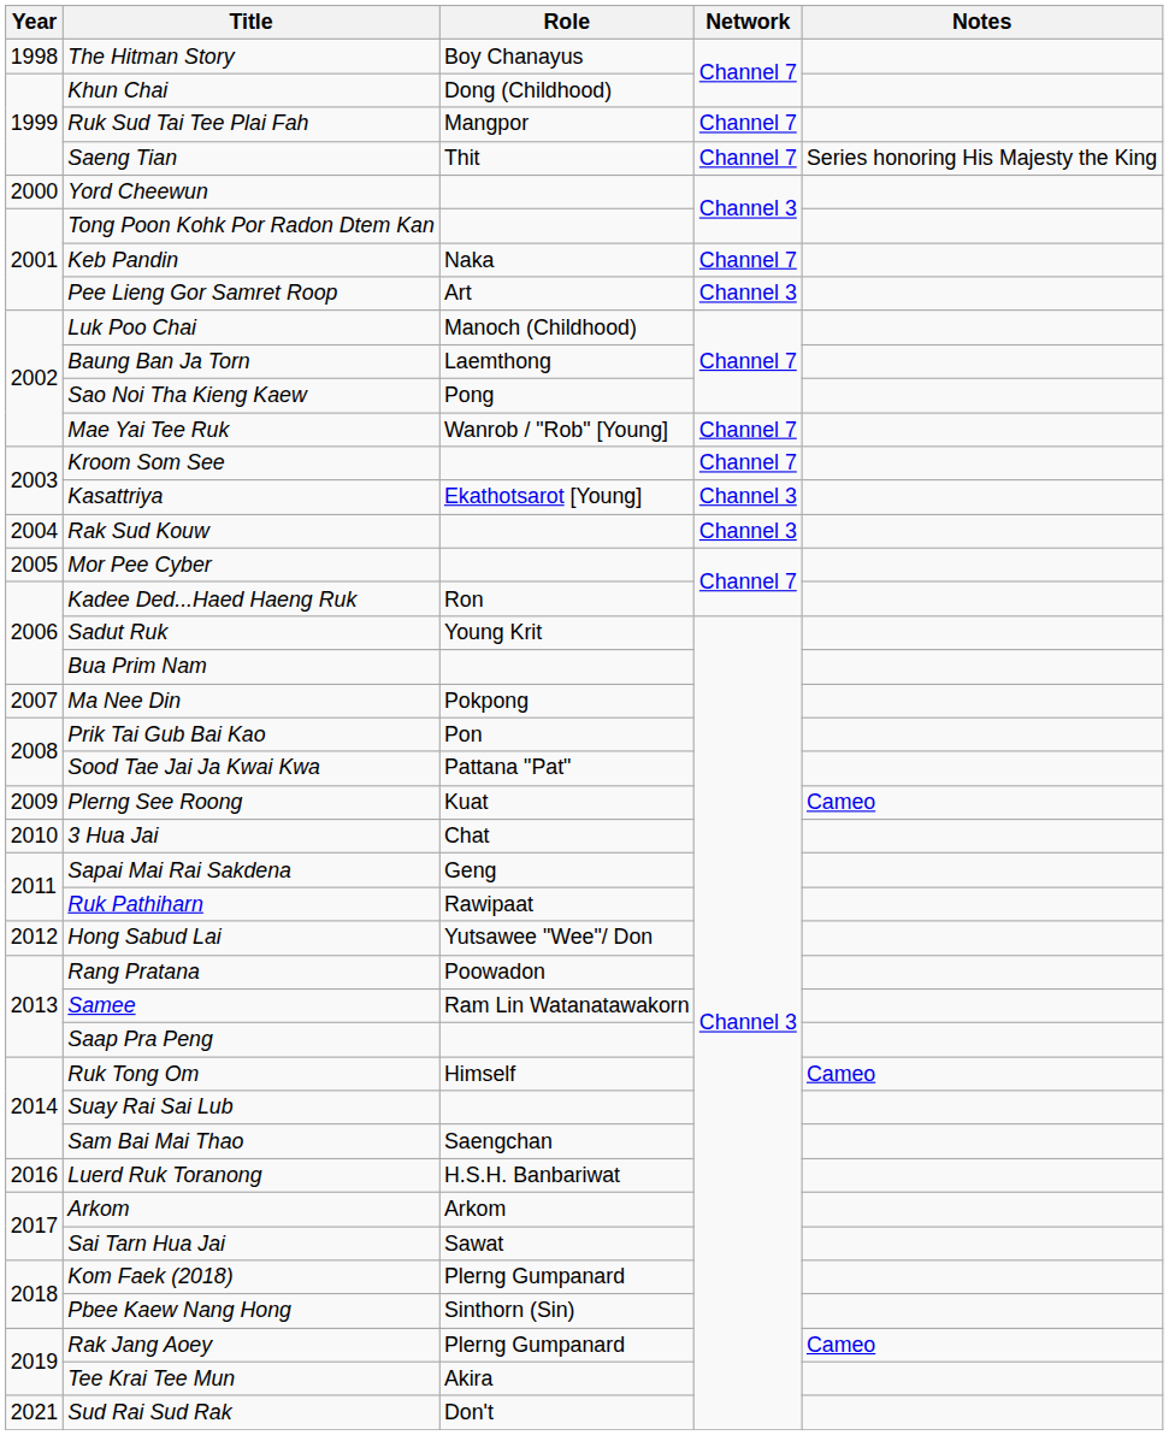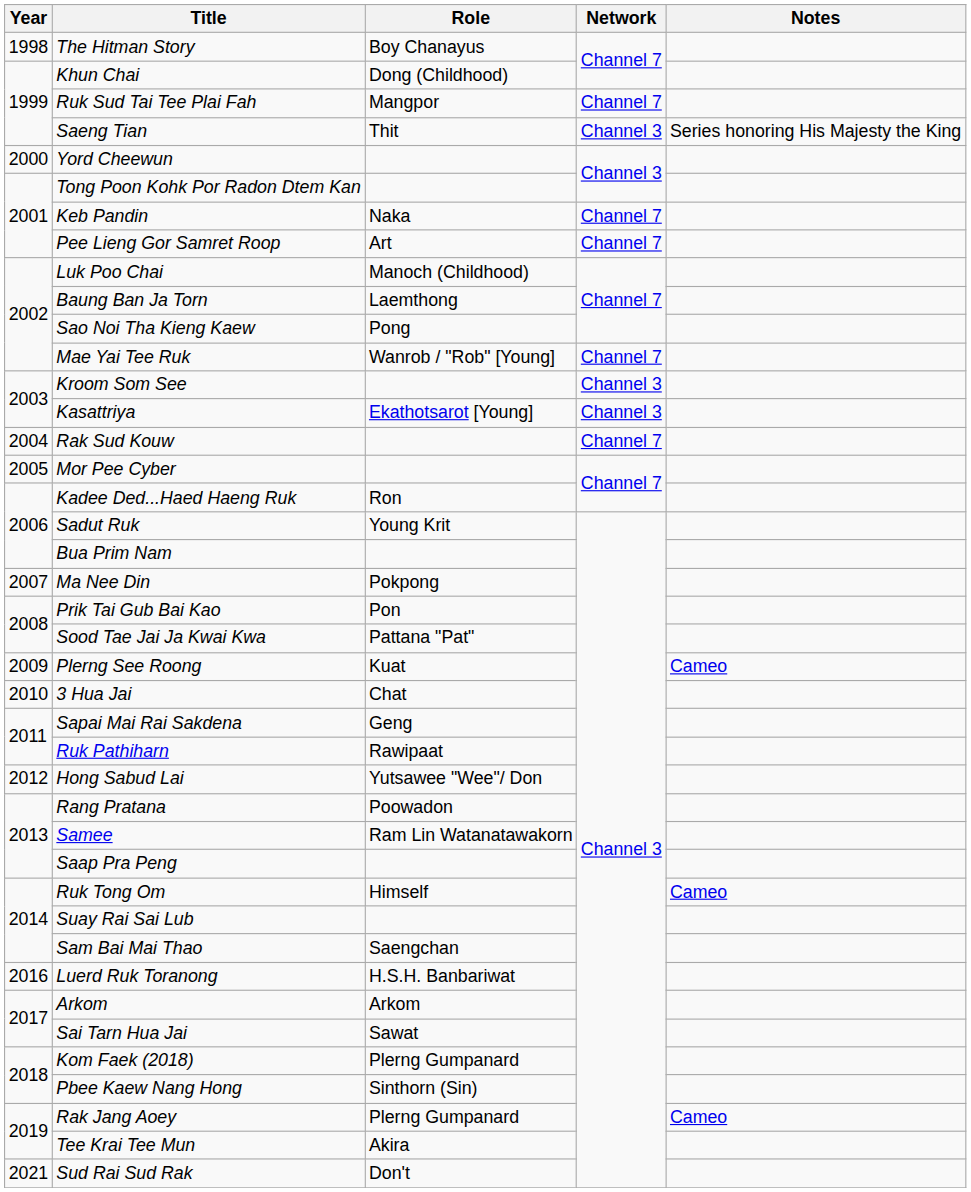Saeng Tian | Network: Channel 7 -> Channel 3
Pee Lieng Gor Samret Roop | Network: Channel 3 -> Channel 7
Kroom Som See | Network: Channel 7 -> Channel 3
Rak Sud Kouw | Network: Channel 3 -> Channel 7
